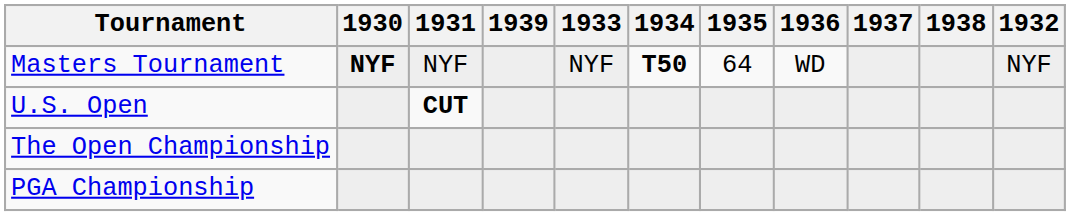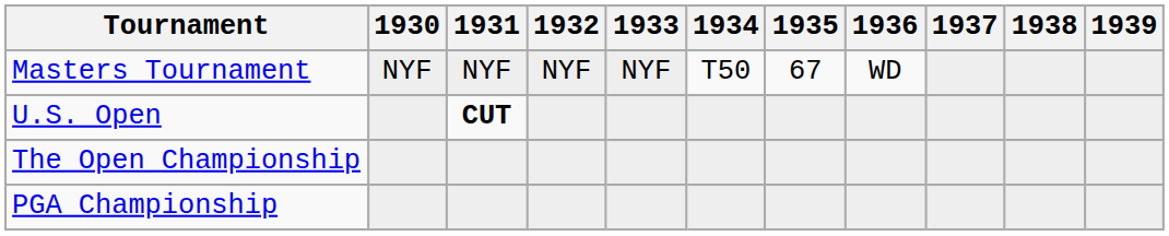columns swapped: 1932 <-> 1939
Masters Tournament | 1930: bold -> normal
Masters Tournament | 1934: bold -> normal
Masters Tournament | 1935: 64 -> 67
